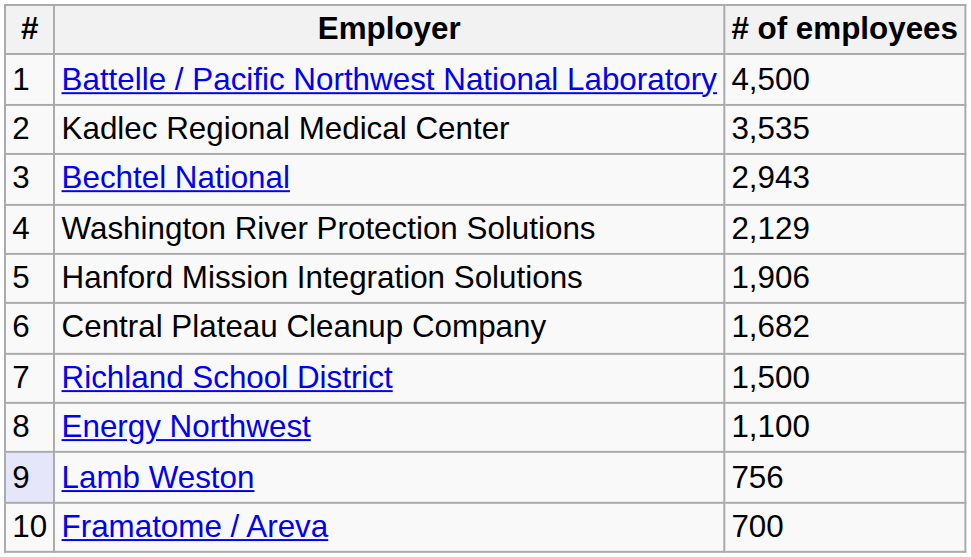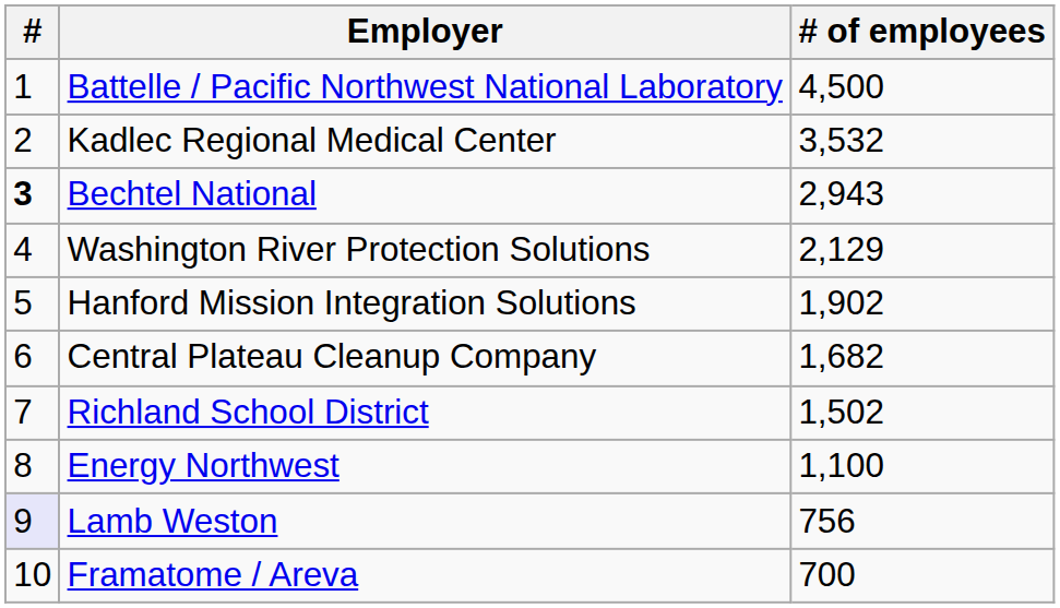Kadlec Regional Medical Center | # of employees: 3,535 -> 3,532
Bechtel National | #: normal -> bold
Hanford Mission Integration Solutions | # of employees: 1,906 -> 1,902
Richland School District | # of employees: 1,500 -> 1,502
